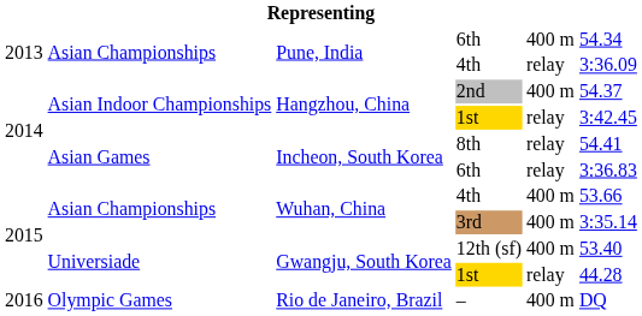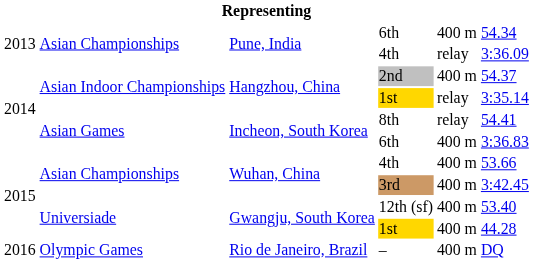Hangzhou, China / 1st | column 6: 3:42.45 -> 3:35.14
Incheon, South Korea / 6th | column 5: relay -> 400 m
3rd | column 6: 3:35.14 -> 3:42.45
Gwangju, South Korea / 1st | column 5: relay -> 400 m
